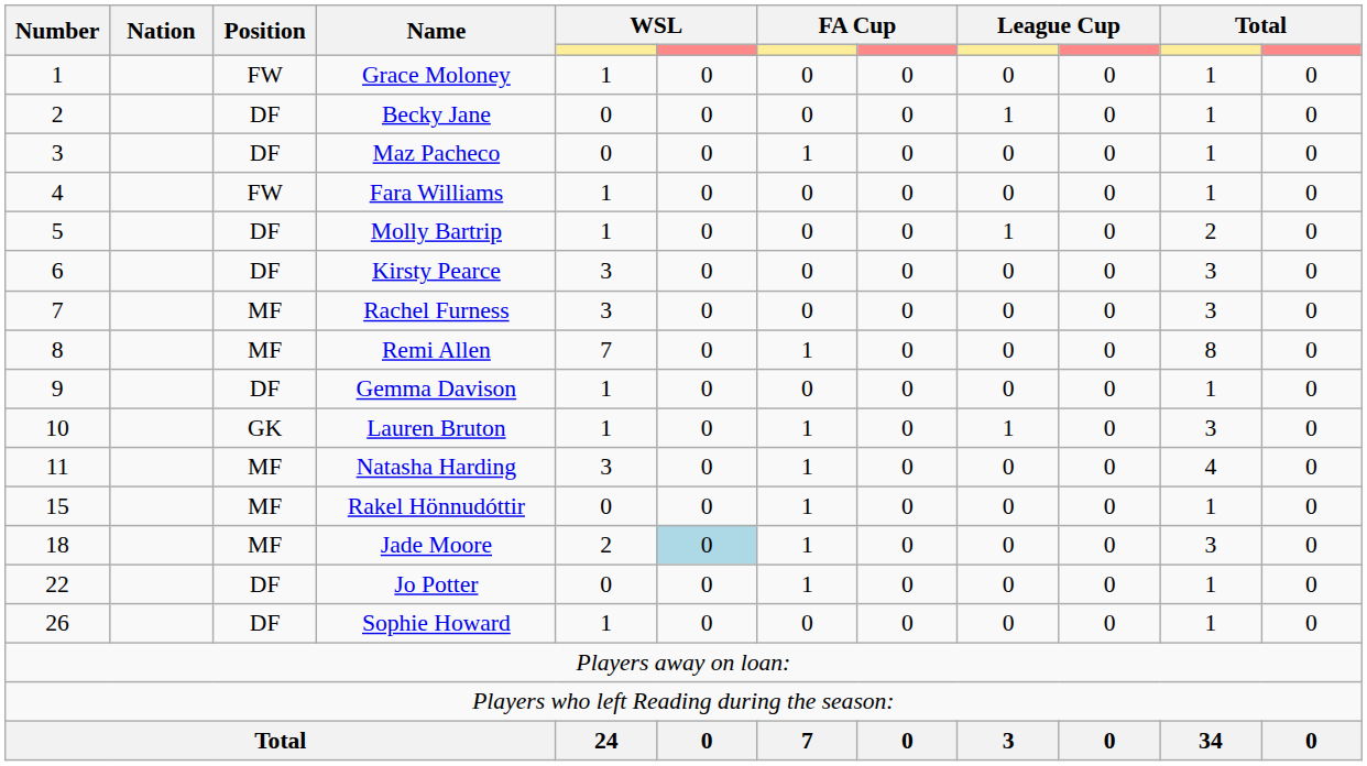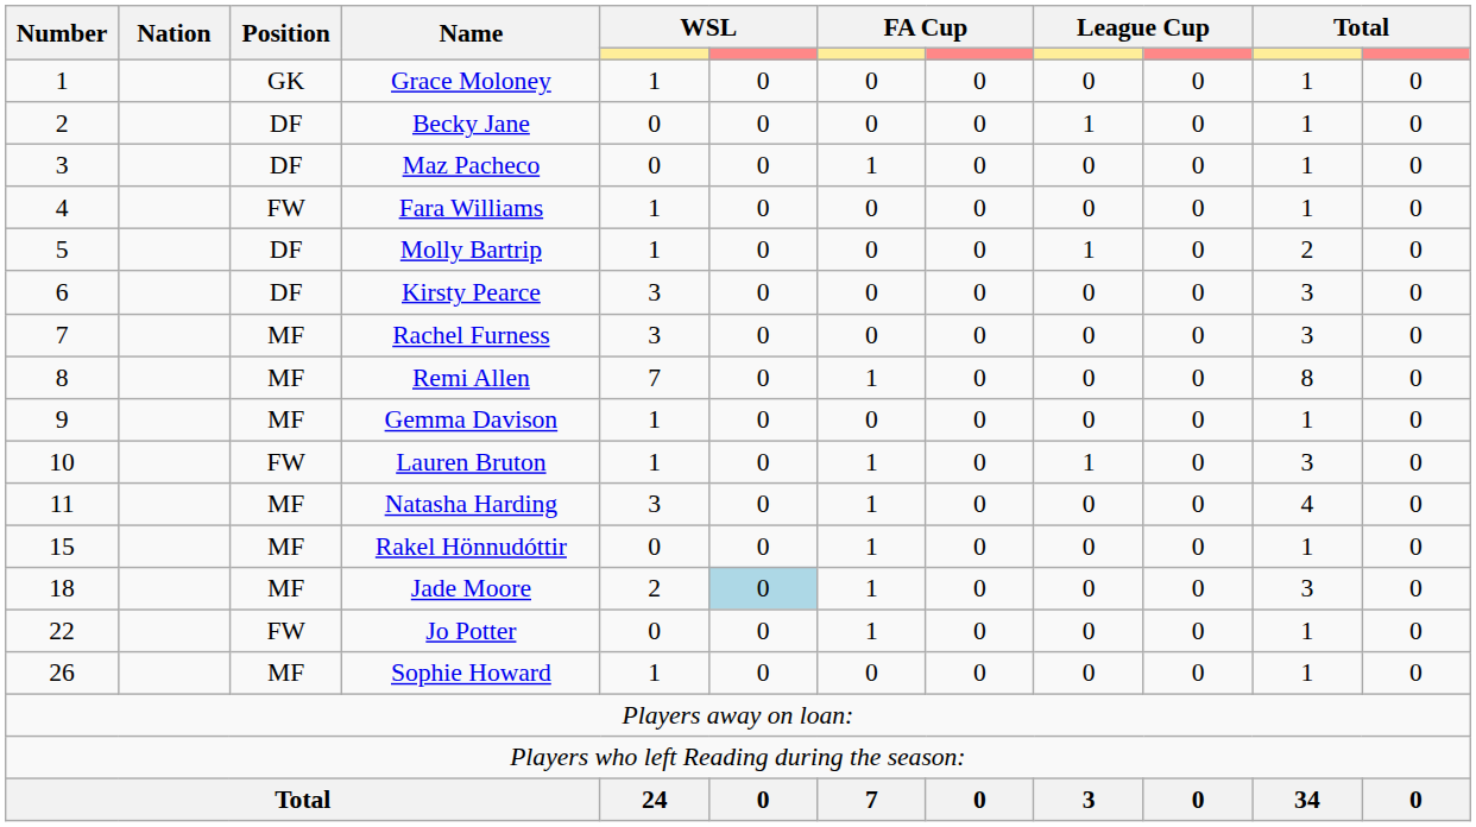Grace Moloney | Position: FW -> GK
Gemma Davison | Position: DF -> MF
Lauren Bruton | Position: GK -> FW
Jo Potter | Position: DF -> FW
Sophie Howard | Position: DF -> MF
